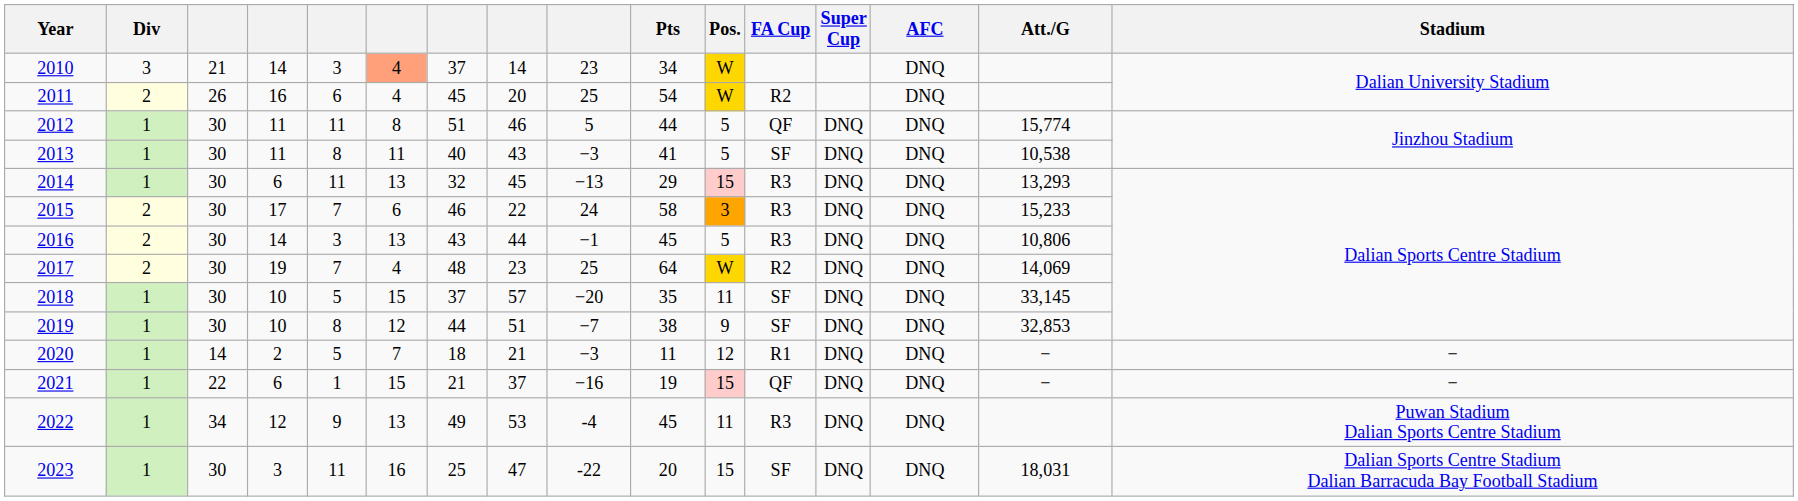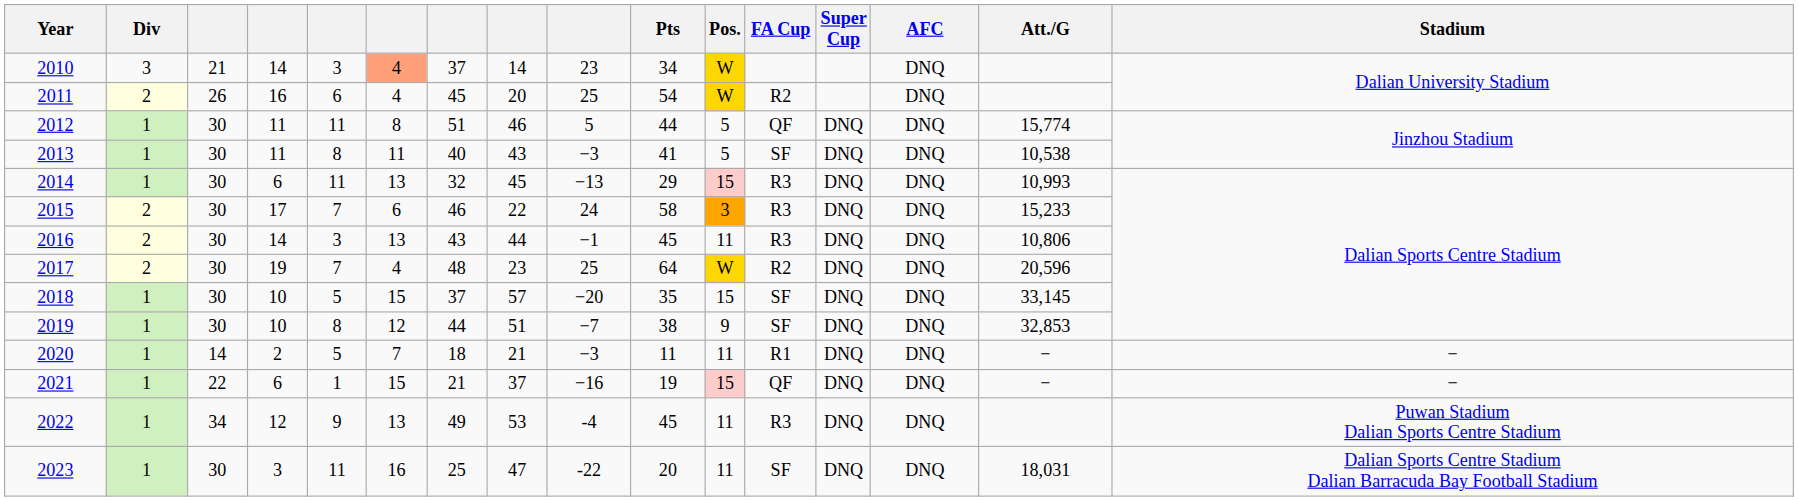2014 | Att./G: 13,293 -> 10,993
2016 | Pos.: 5 -> 11
2017 | Att./G: 14,069 -> 20,596
2018 | Pos.: 11 -> 15
2020 | Pos.: 12 -> 11
2023 | Pos.: 15 -> 11
